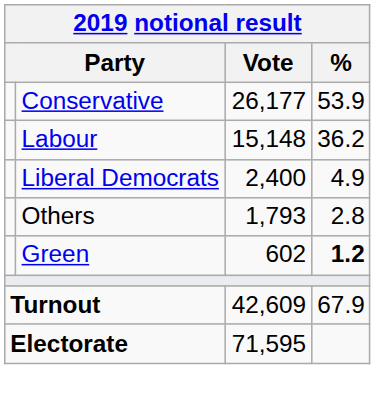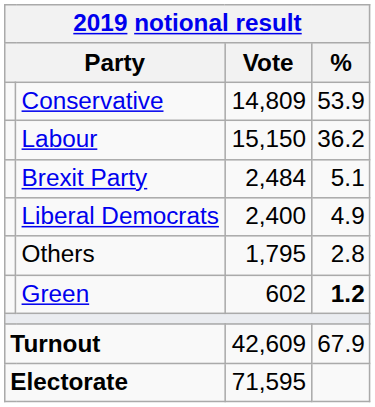Conservative | Vote: 26,177 -> 14,809
Labour | Vote: 15,148 -> 15,150
+ row: Brexit Party | 2,484 | 5.1
Others | Vote: 1,793 -> 1,795
